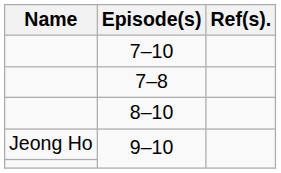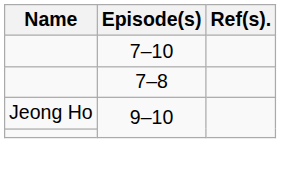- row: 8–10
